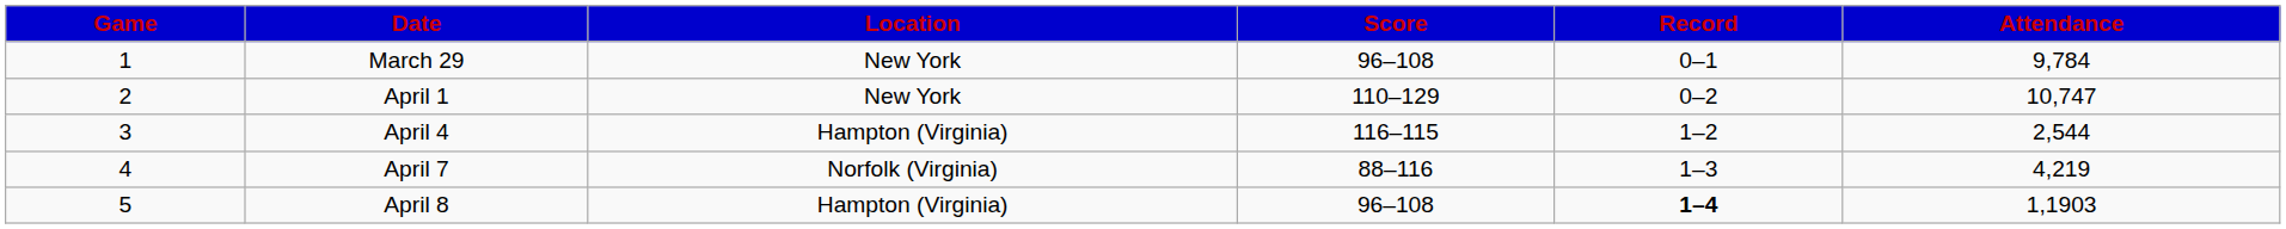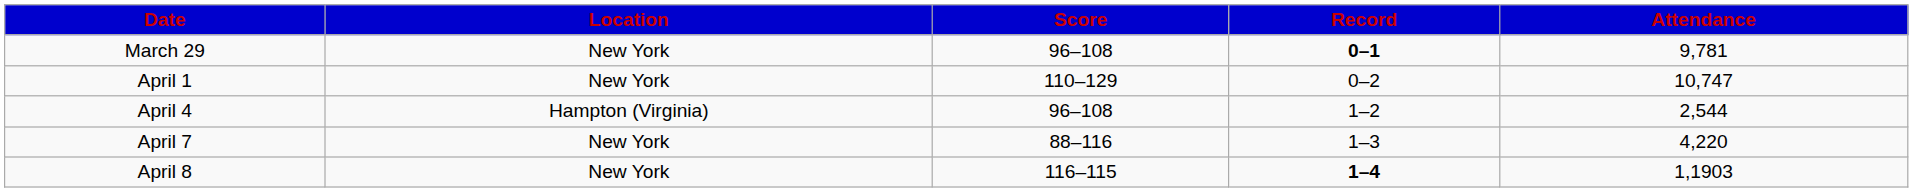- column: Game | 1 | 2 | 3 | 4 | 5
March 29 | Record: normal -> bold
March 29 | Attendance: 9,784 -> 9,781
April 4 | Score: 116–115 -> 96–108
April 7 | Location: Norfolk (Virginia) -> New York
April 7 | Attendance: 4,219 -> 4,220
April 8 | Location: Hampton (Virginia) -> New York
April 8 | Score: 96–108 -> 116–115
